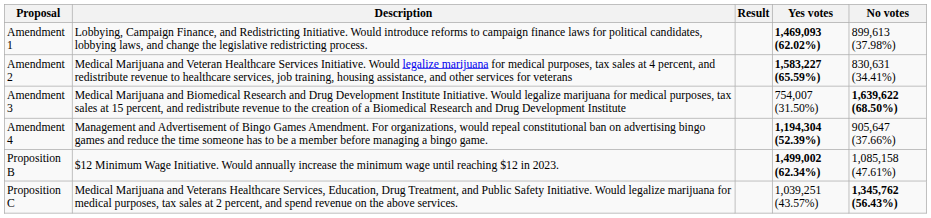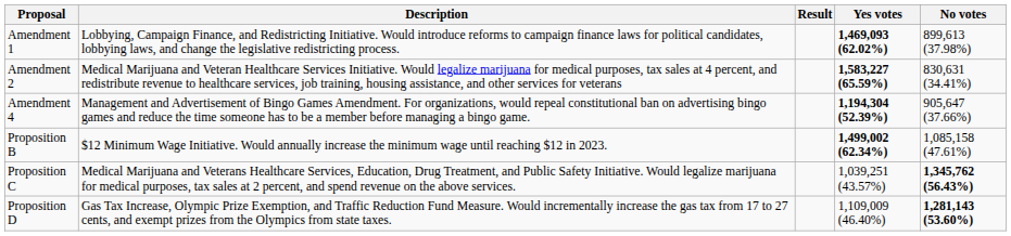- row: Amendment 3 | Medical Marijuana and Biomedical Research and Drug Development Institute Initiative. Would legalize marijuana for medical purposes, tax sales at 15 percent, and redistribute revenue to the creation of a Biomedical Research and Drug Development Institute | 754,007 (31.50%) | 1,639,622 (68.50%)
+ row: Proposition D | Gas Tax Increase, Olympic Prize Exemption, and Traffic Reduction Fund Measure. Would incrementally increase the gas tax from 17 to 27 cents, and exempt prizes from the Olympics from state taxes. | 1,109,009 (46.40%) | 1,281,143 (53.60%)
